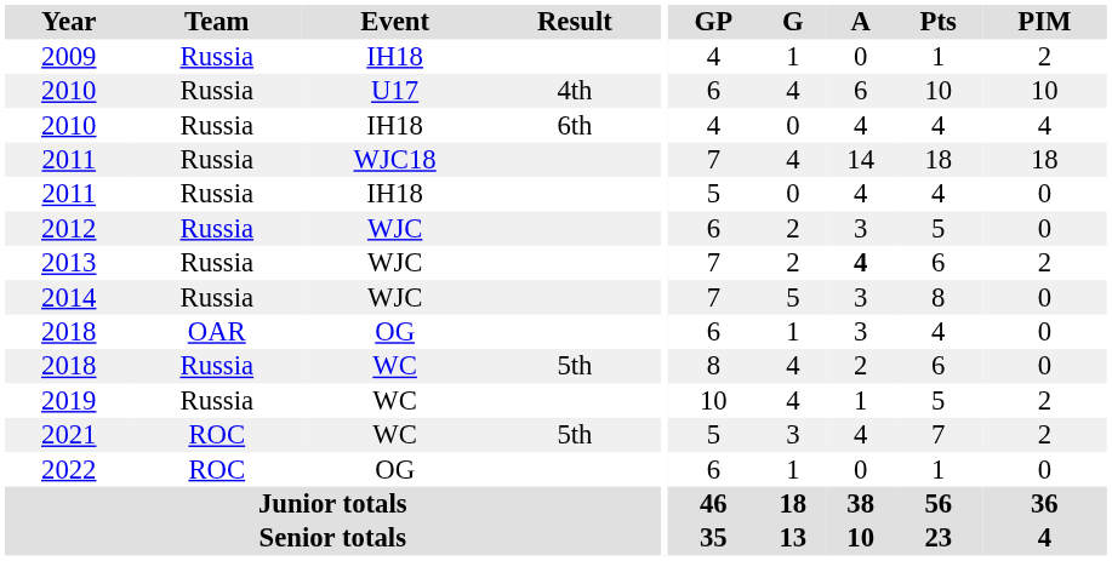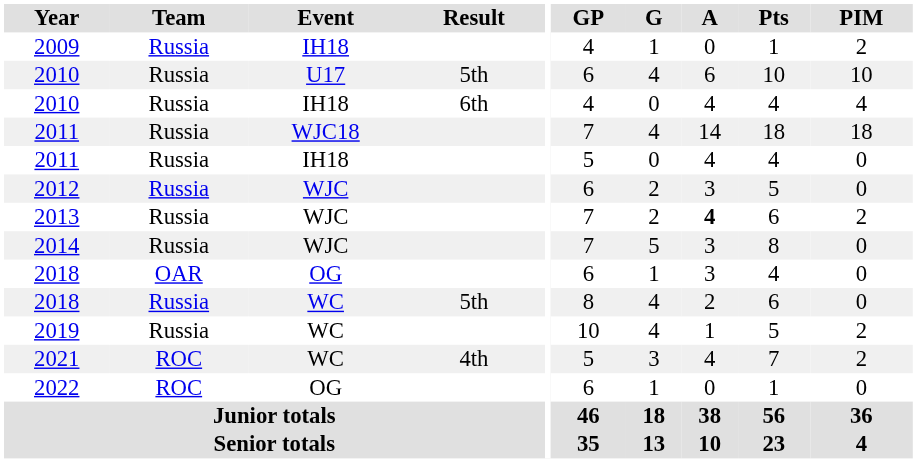2010 / U17 | Result: 4th -> 5th
2021 | Result: 5th -> 4th
